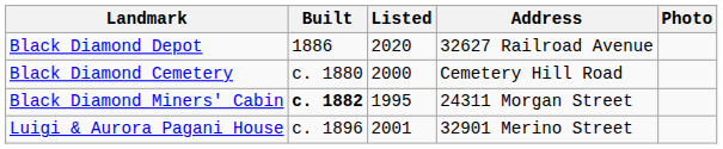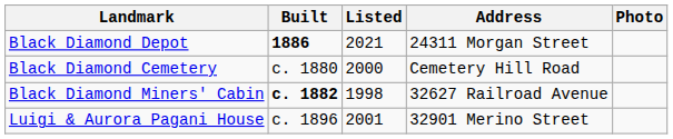Black Diamond Depot | Built: normal -> bold
Black Diamond Depot | Listed: 2020 -> 2021
Black Diamond Depot | Address: 32627 Railroad Avenue -> 24311 Morgan Street
Black Diamond Miners' Cabin | Listed: 1995 -> 1998
Black Diamond Miners' Cabin | Address: 24311 Morgan Street -> 32627 Railroad Avenue
